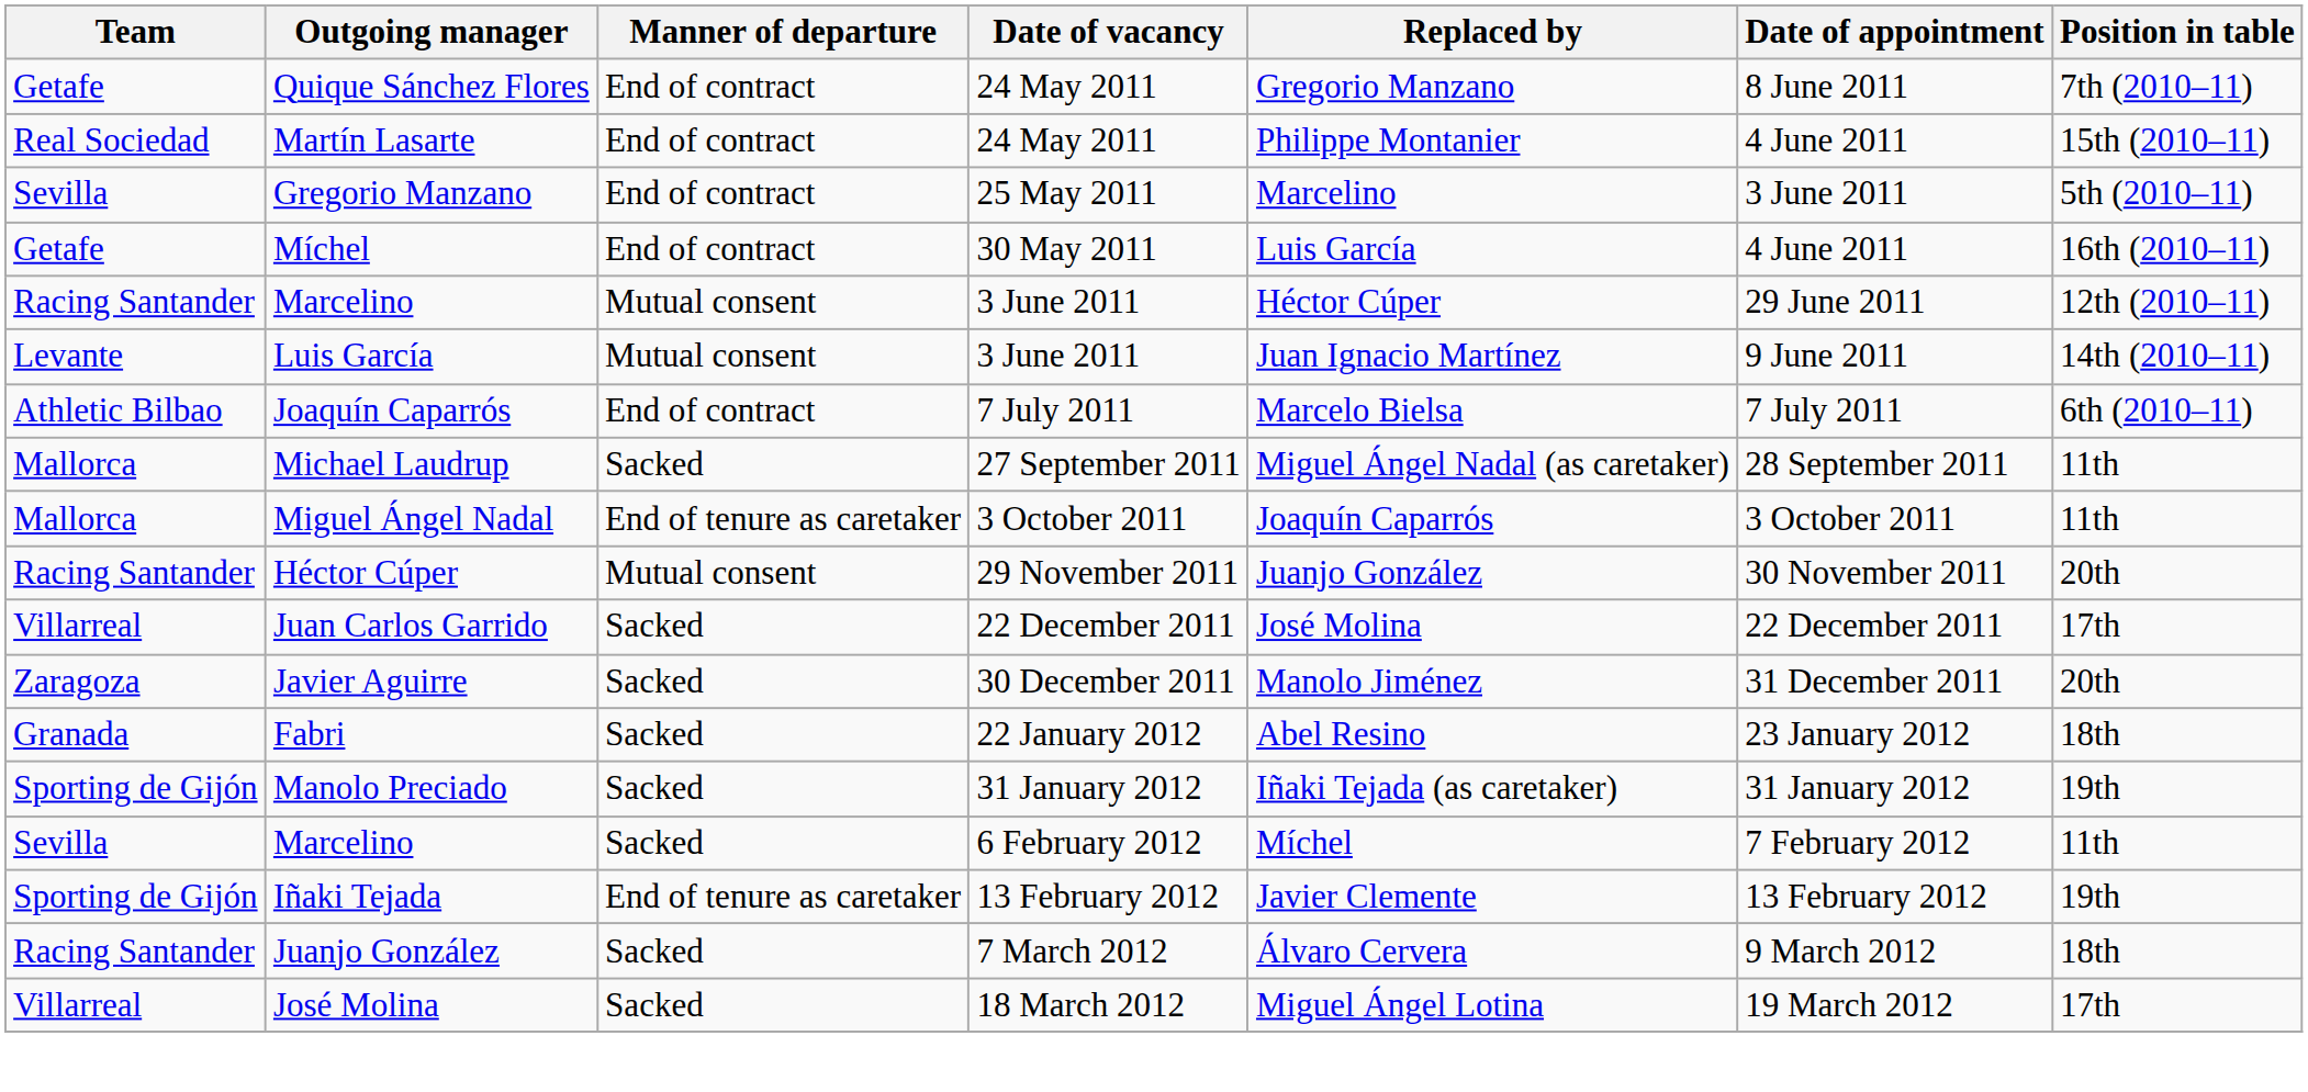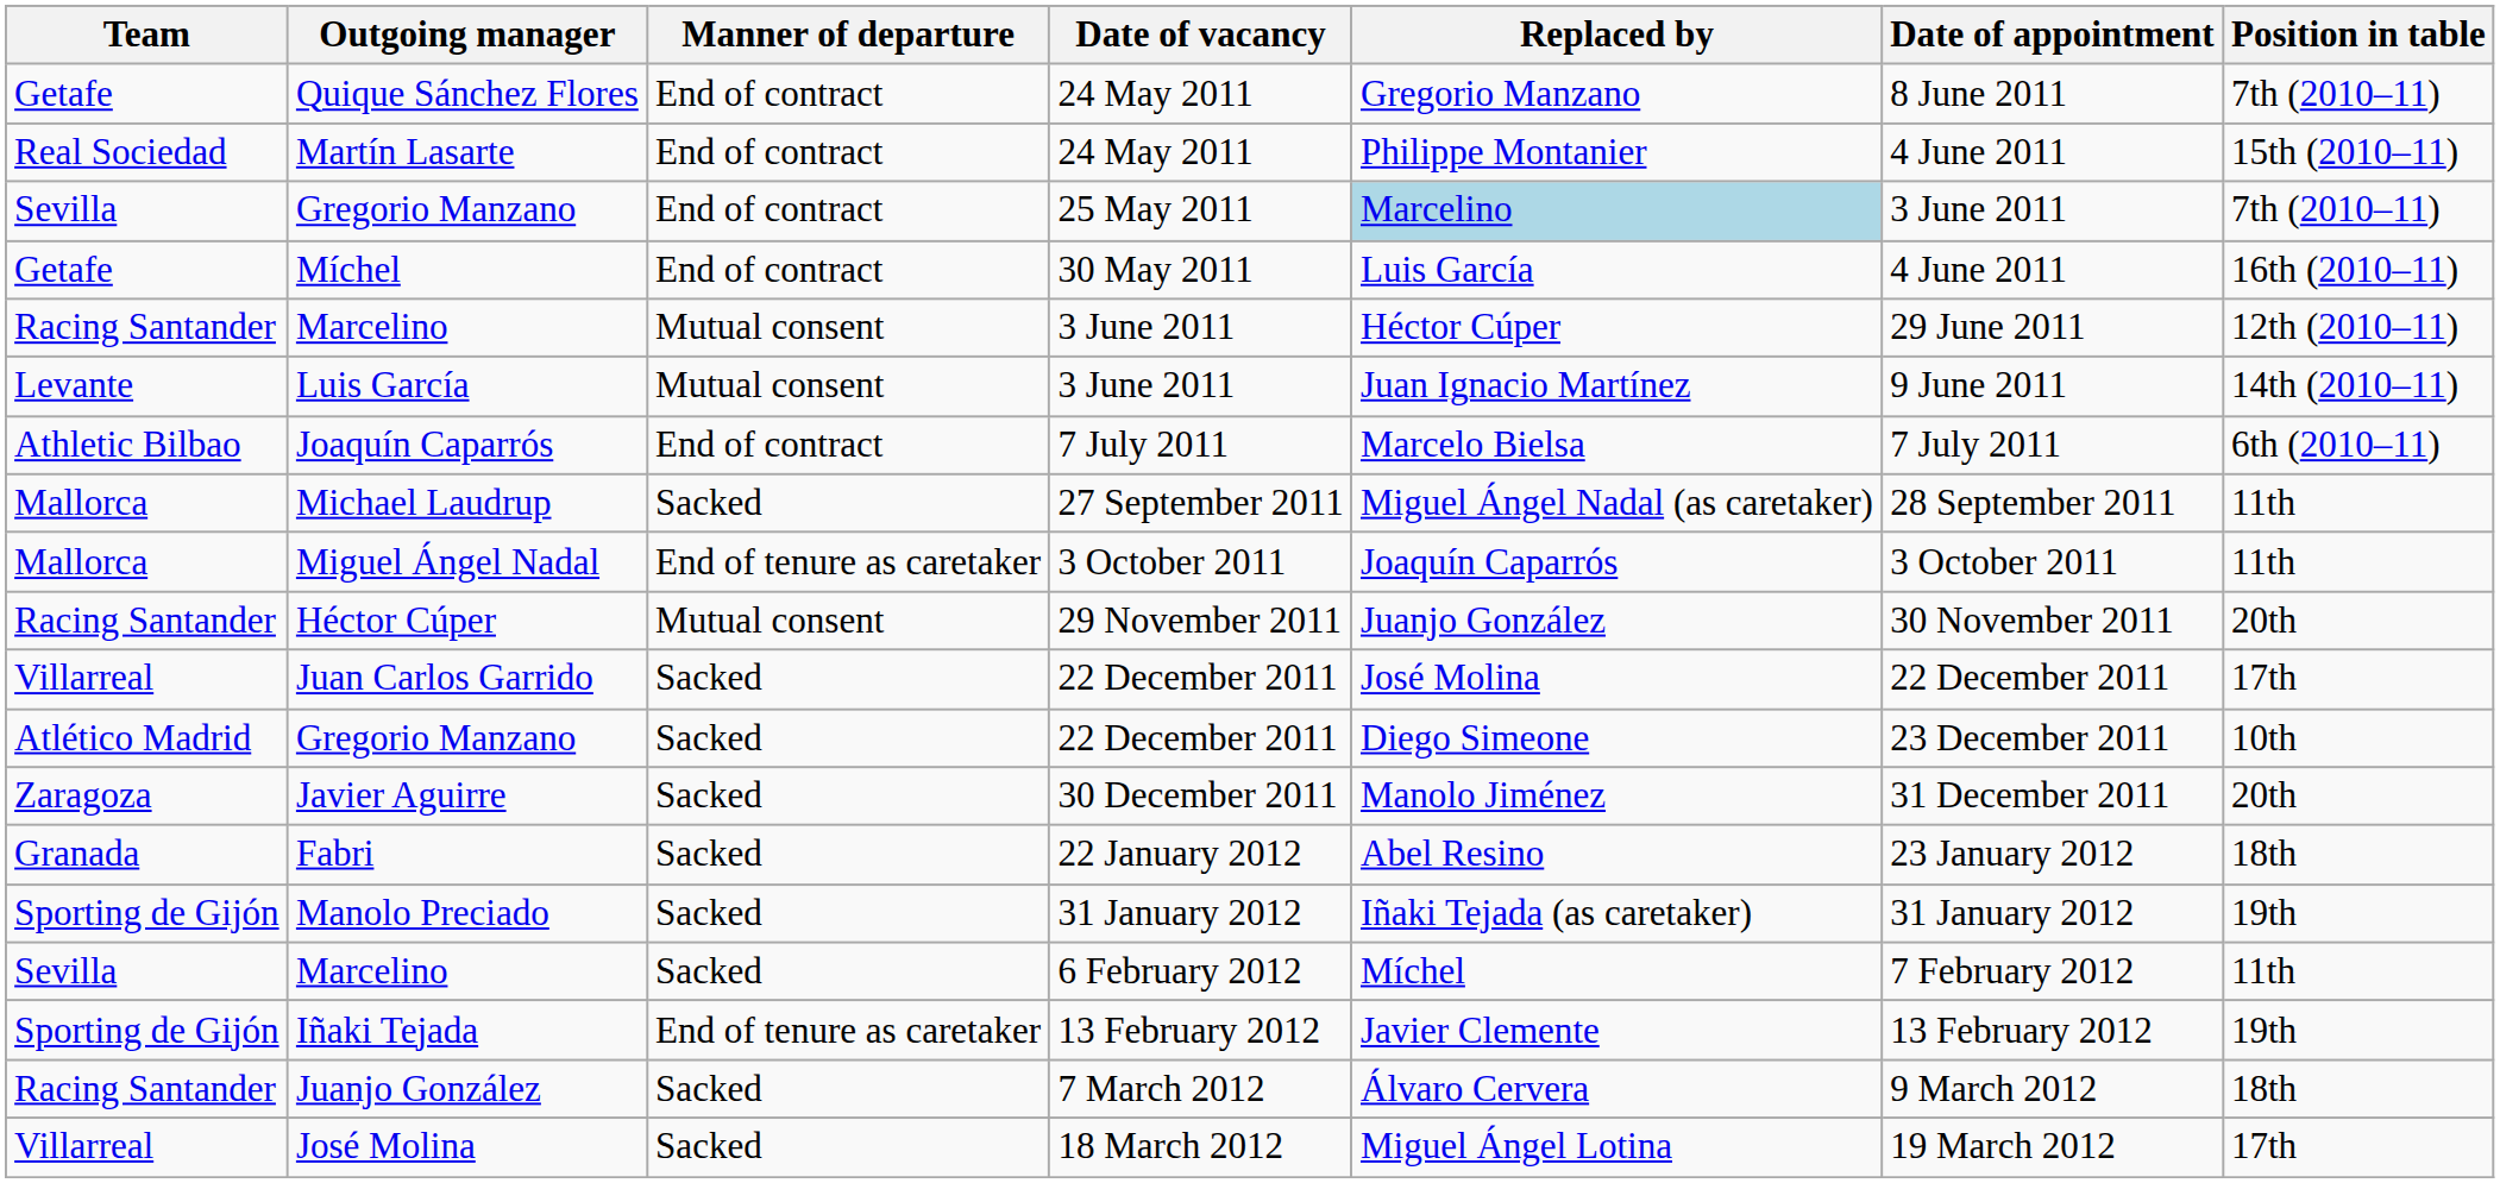Gregorio Manzano / 25 May 2011 | Replaced by: no background -> lightblue background
Gregorio Manzano / 25 May 2011 | Position in table: 5th (2010–11) -> 7th (2010–11)
+ row: Atlético Madrid | Gregorio Manzano | Sacked | 22 December 2011 | Diego Simeone | 23 December 2011 | 10th
